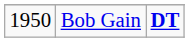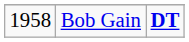Bob Gain | column 1: 1950 -> 1958
